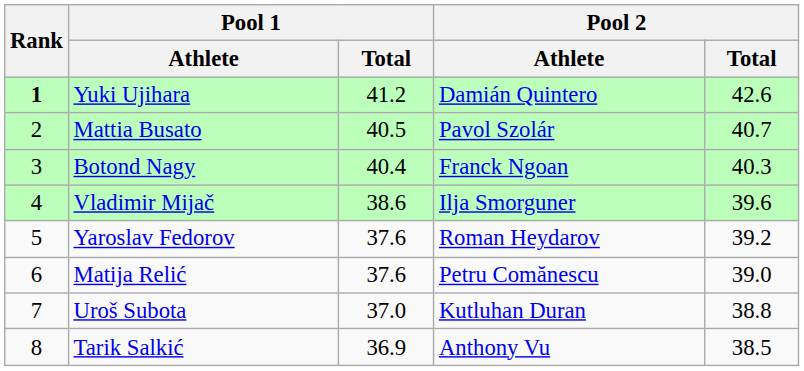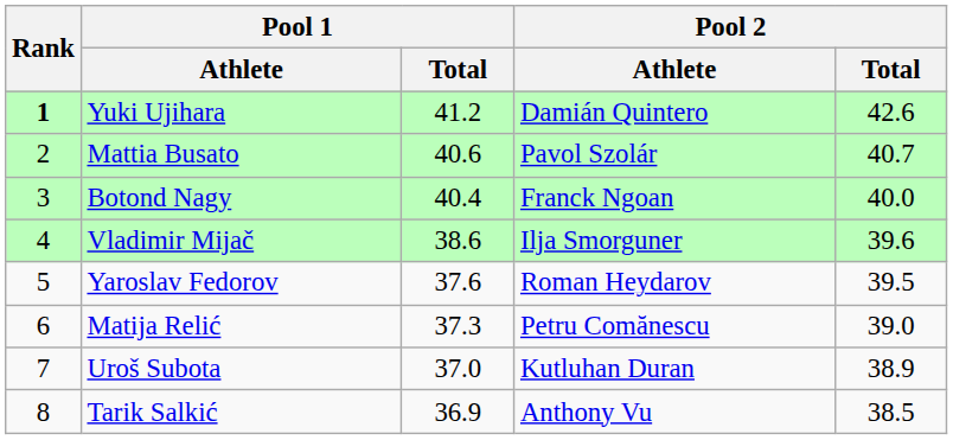Mattia Busato | Pool 1 / Total: 40.5 -> 40.6
Botond Nagy | Pool 2 / Total: 40.3 -> 40.0
Yaroslav Fedorov | Pool 2 / Total: 39.2 -> 39.5
Matija Relić | Pool 1 / Total: 37.6 -> 37.3
Uroš Subota | Pool 2 / Total: 38.8 -> 38.9
